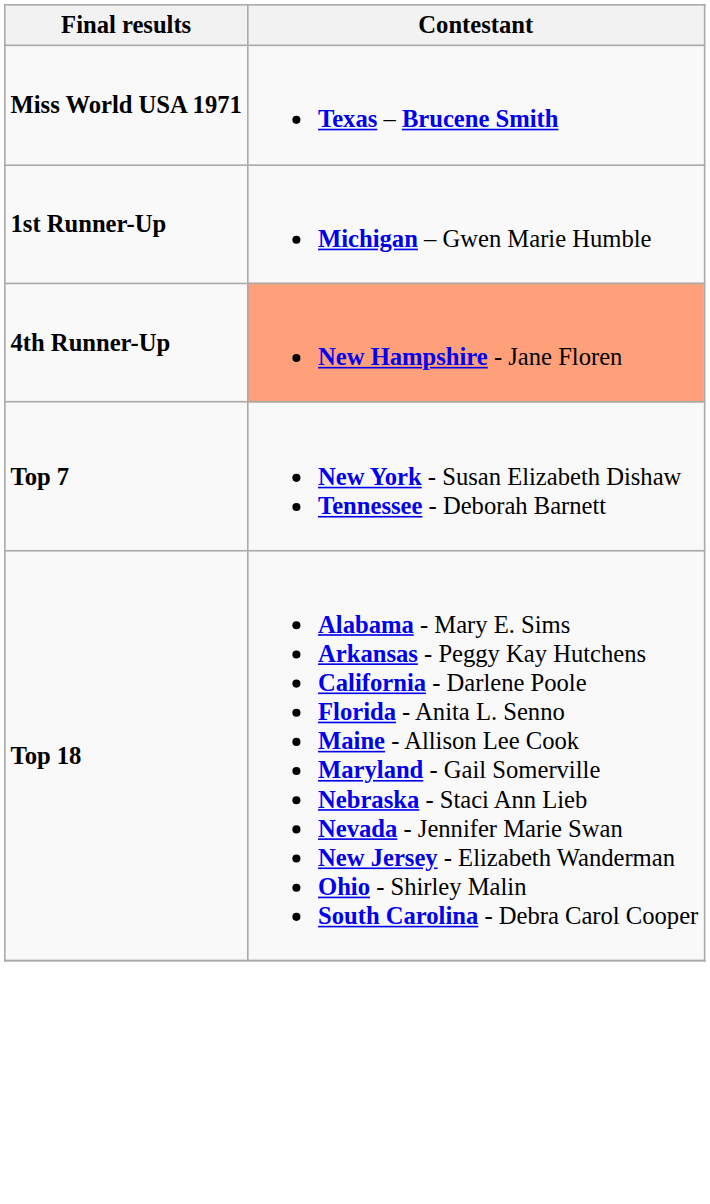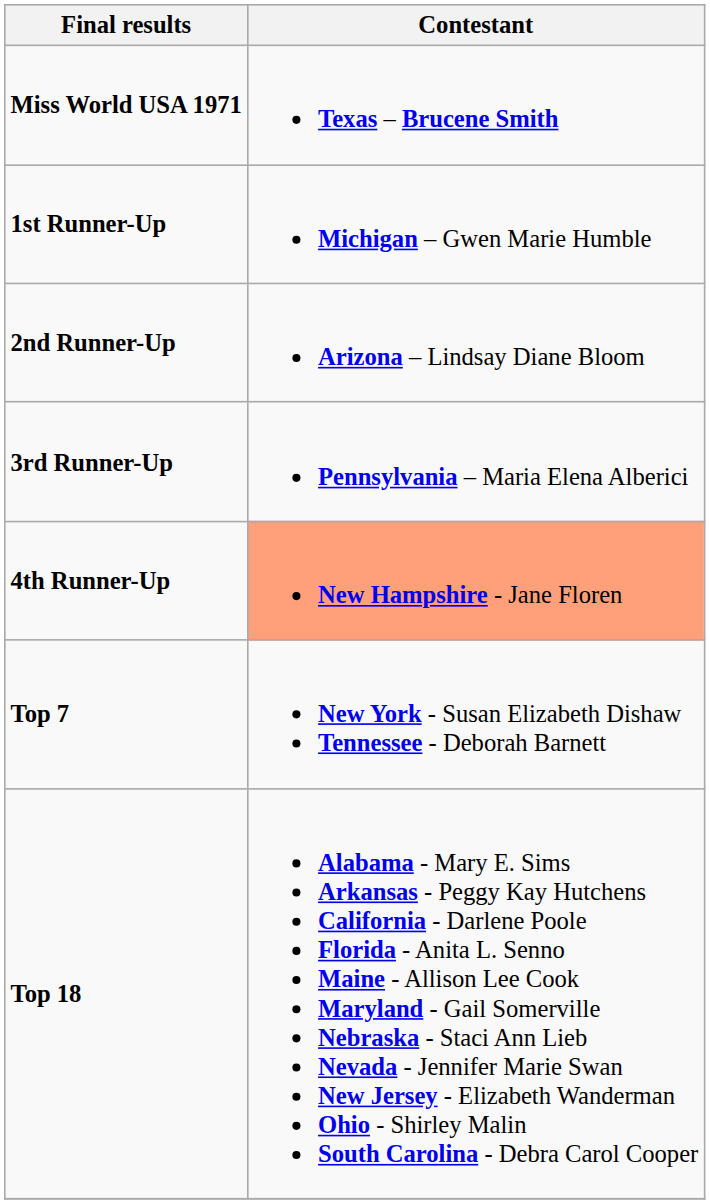+ row: 2nd Runner-Up | Arizona – Lindsay Diane Bloom
+ row: 3rd Runner-Up | Pennsylvania – Maria Elena Alberici
